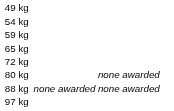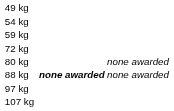- row: 65 kg
88 kg | column 3: normal -> bold
+ row: 107 kg
